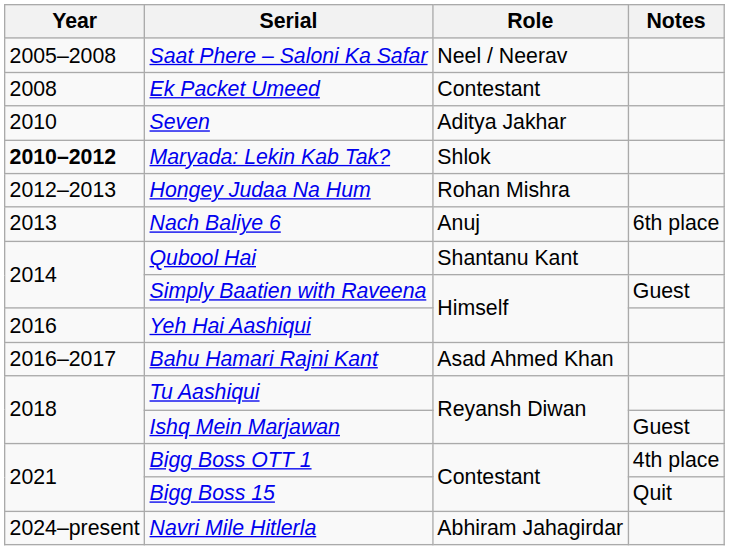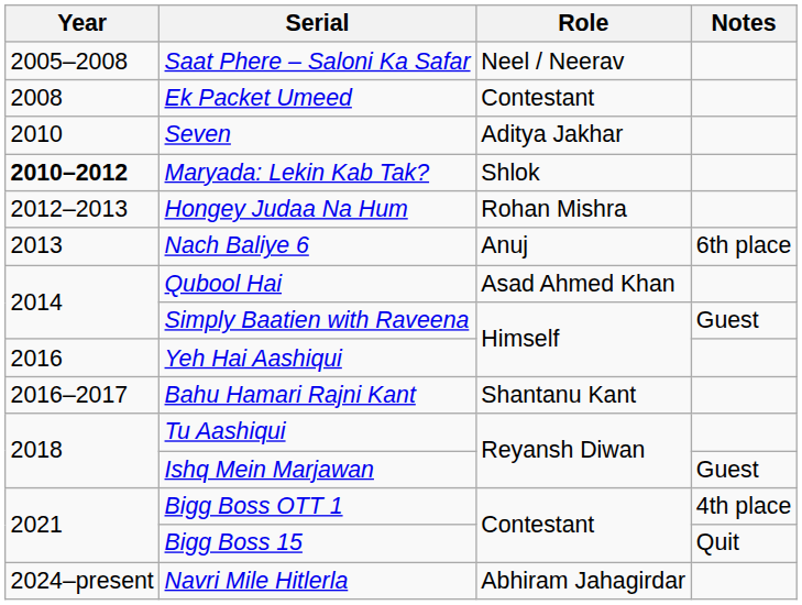Qubool Hai | Role: Shantanu Kant -> Asad Ahmed Khan
Bahu Hamari Rajni Kant | Role: Asad Ahmed Khan -> Shantanu Kant
